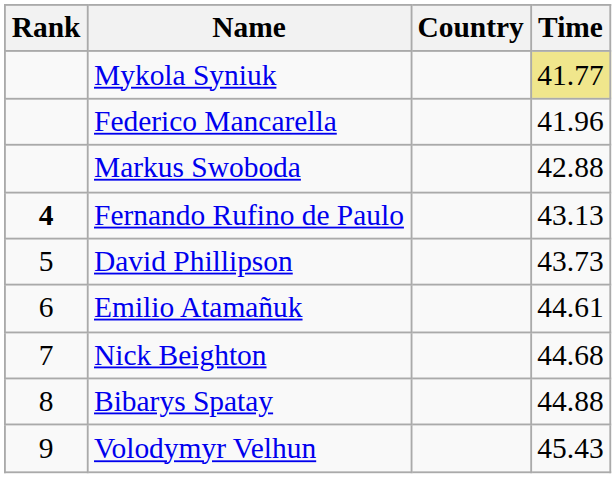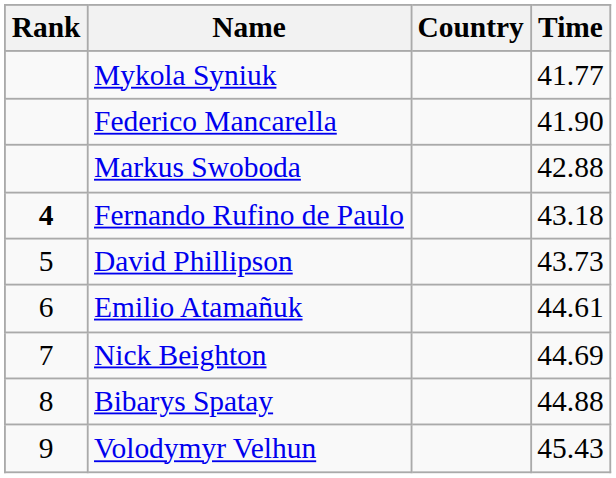Mykola Syniuk | Time: khaki background -> no background
Federico Mancarella | Time: 41.96 -> 41.90
Fernando Rufino de Paulo | Time: 43.13 -> 43.18
Nick Beighton | Time: 44.68 -> 44.69
